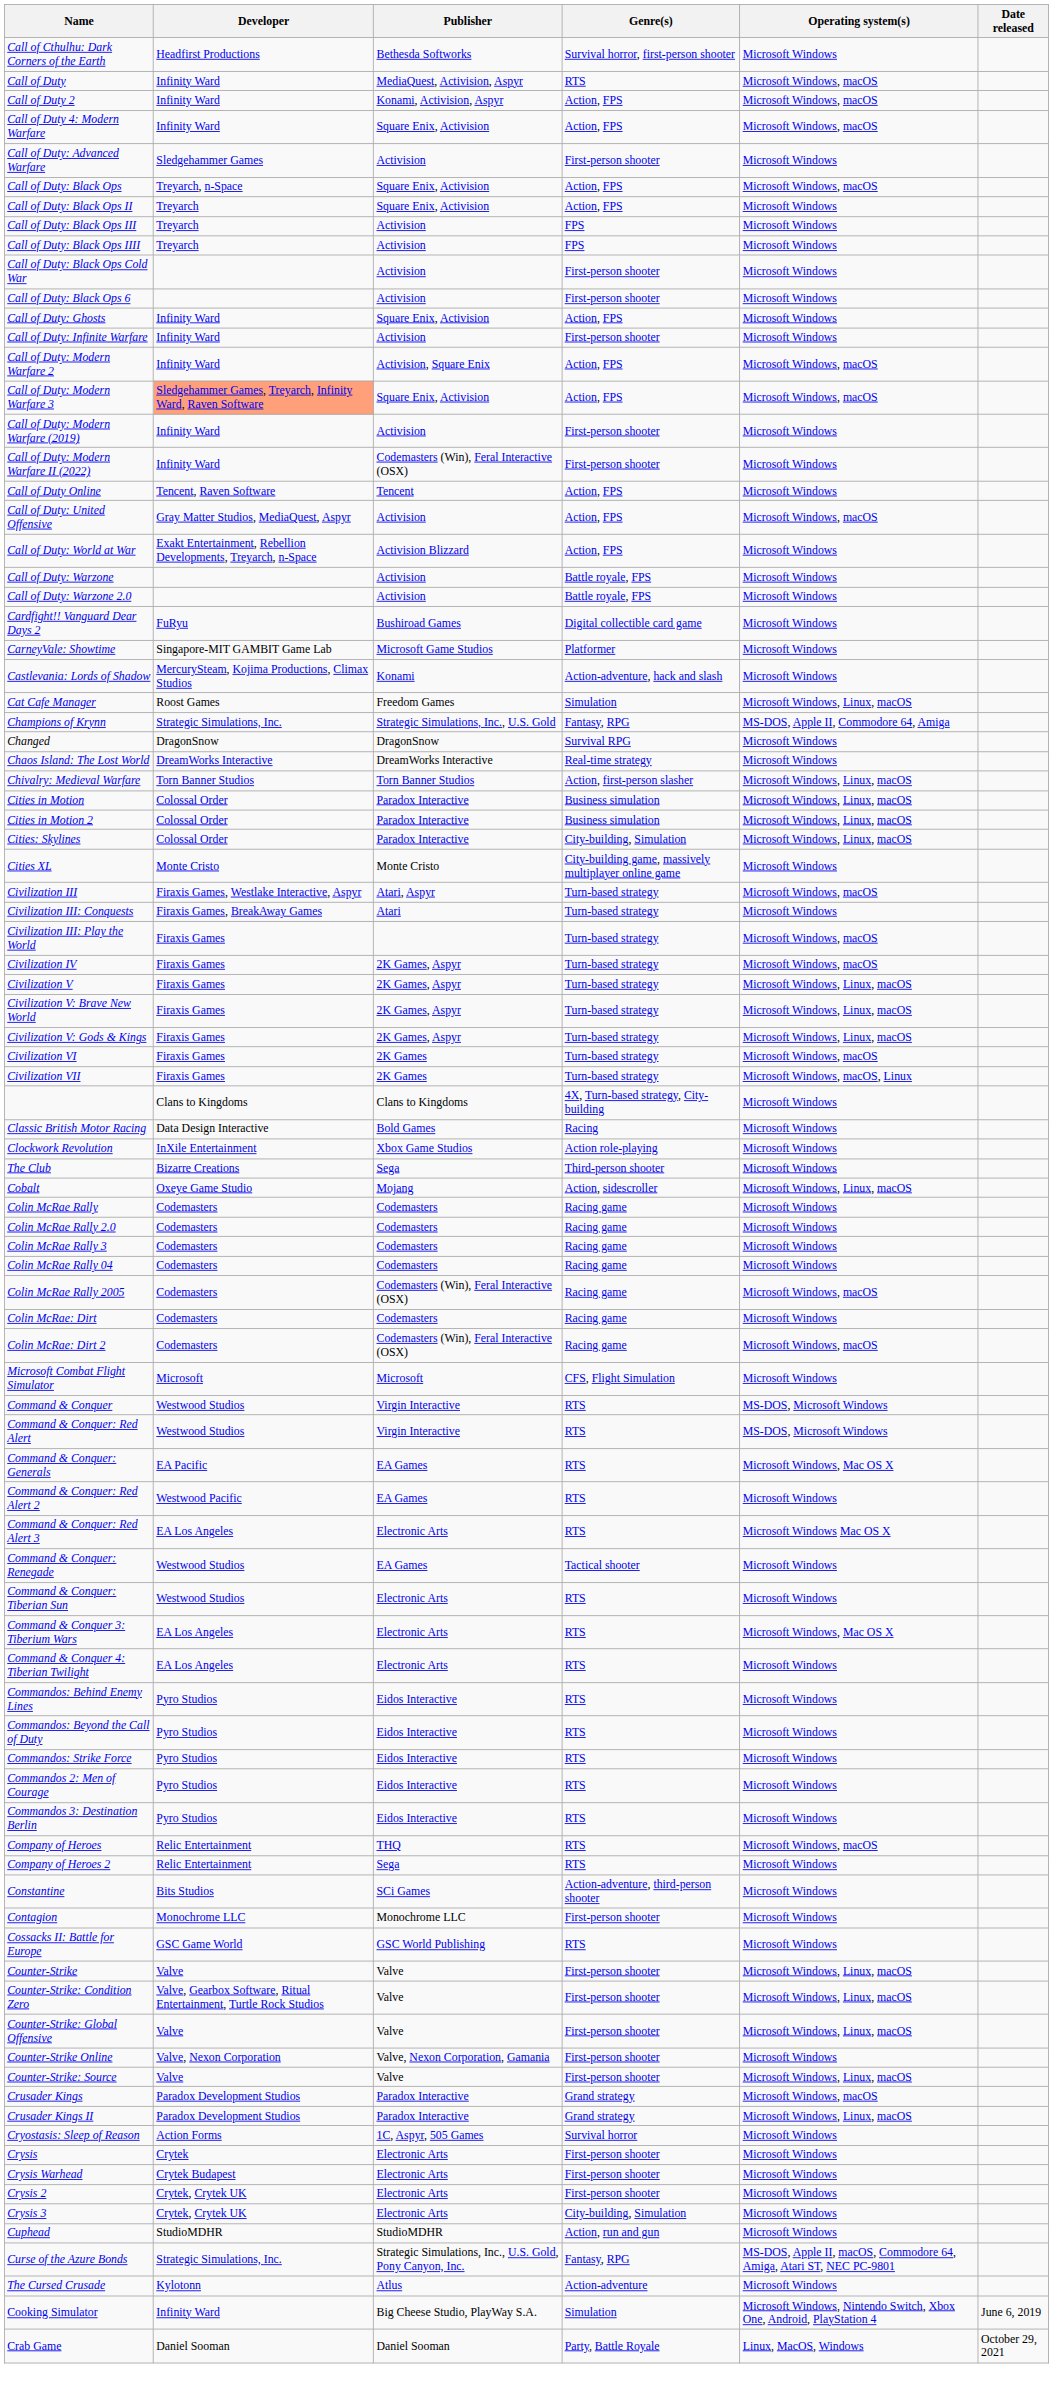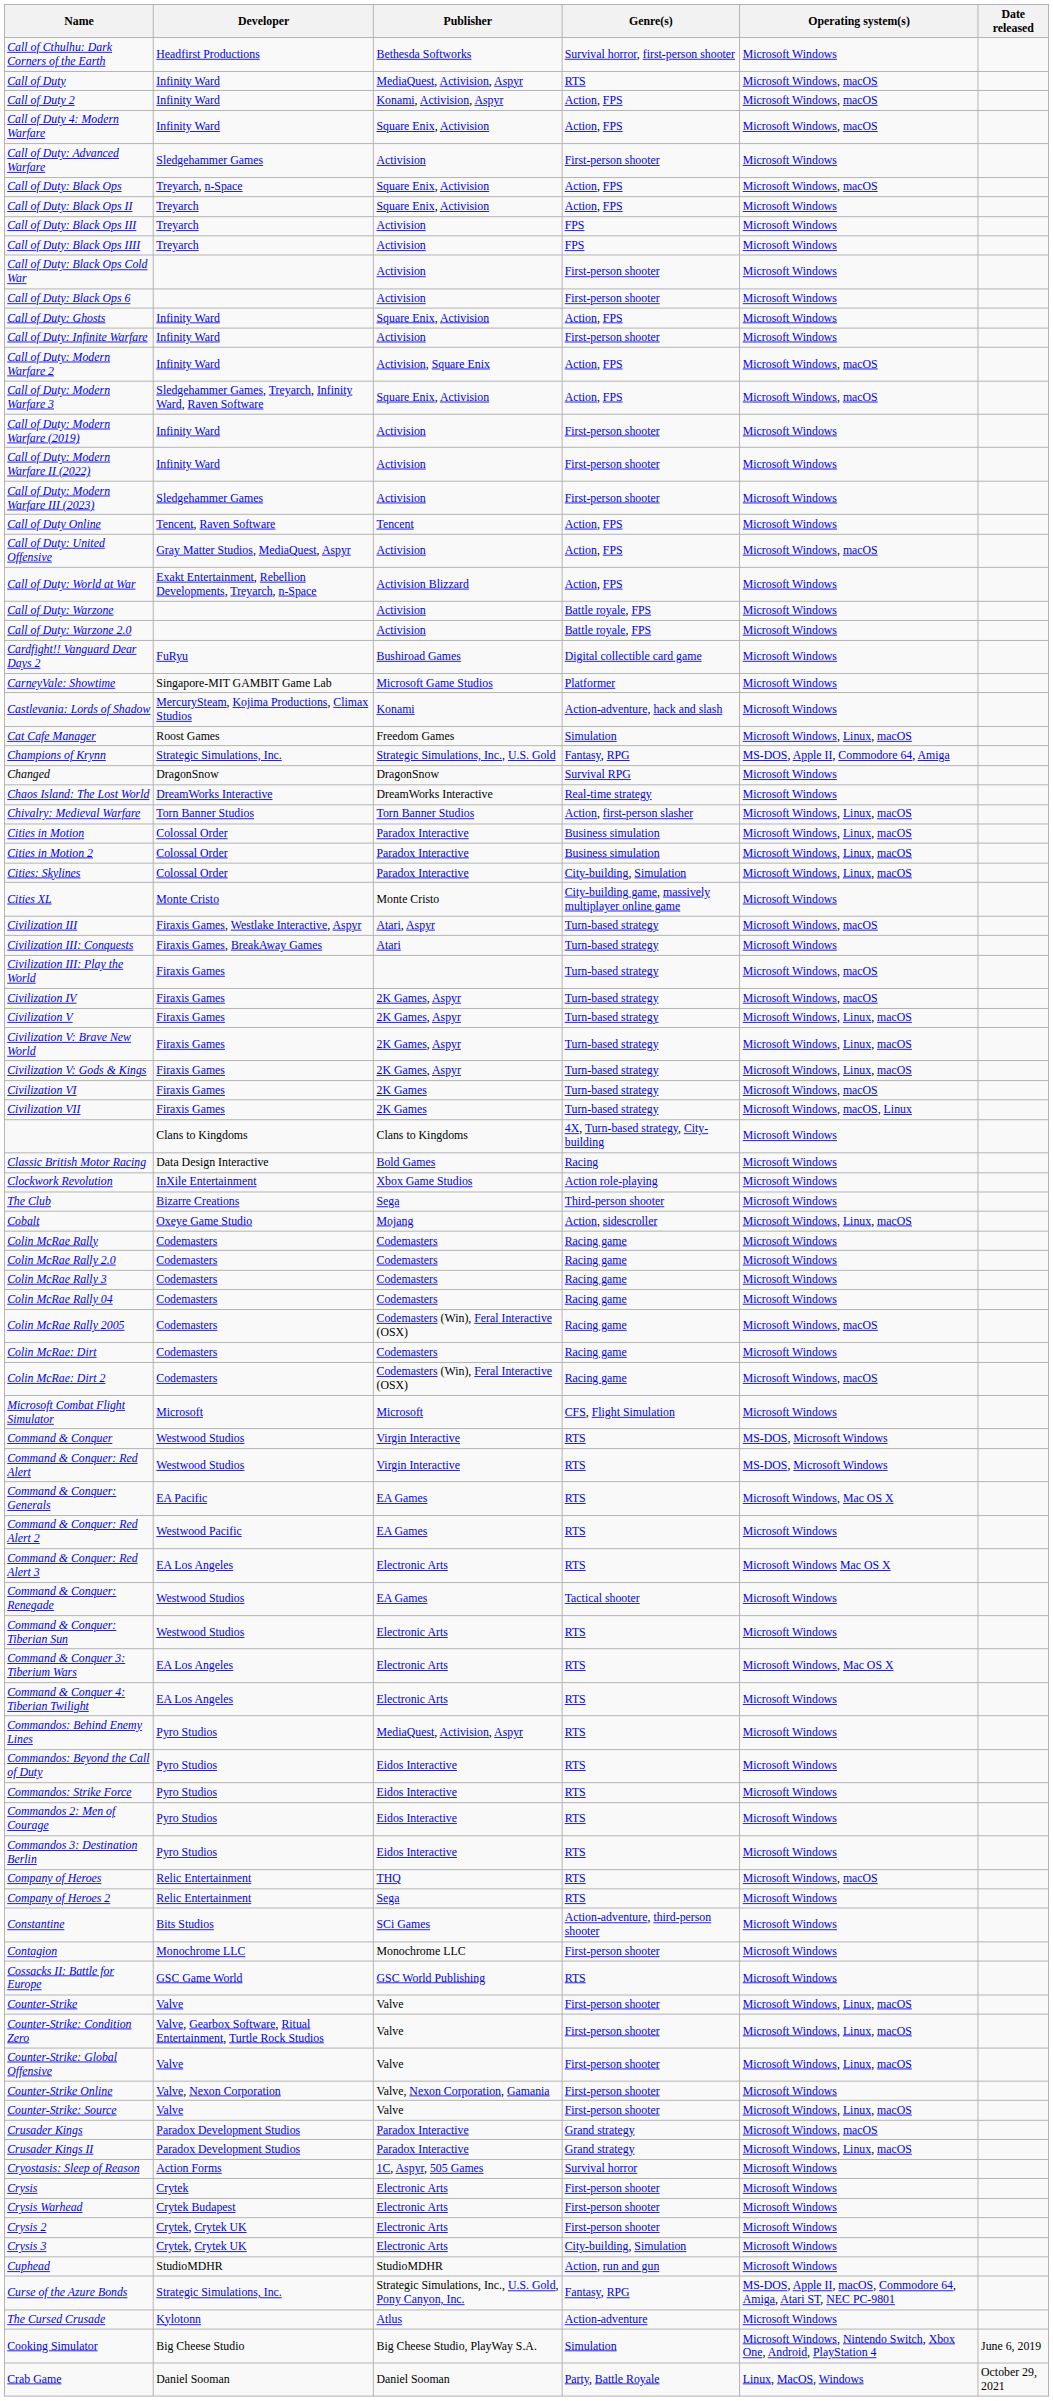Call of Duty: Modern Warfare 3 | Developer: lightsalmon background -> no background
Call of Duty: Modern Warfare II (2022) | Publisher: Codemasters (Win), Feral Interactive (OSX) -> Activision
+ row: Call of Duty: Modern Warfare III (2023) | Sledgehammer Games | Activision | First-person shooter | Microsoft Windows
Commandos: Behind Enemy Lines | Publisher: Eidos Interactive -> MediaQuest, Activision, Aspyr
Cooking Simulator | Developer: Infinity Ward -> Big Cheese Studio
